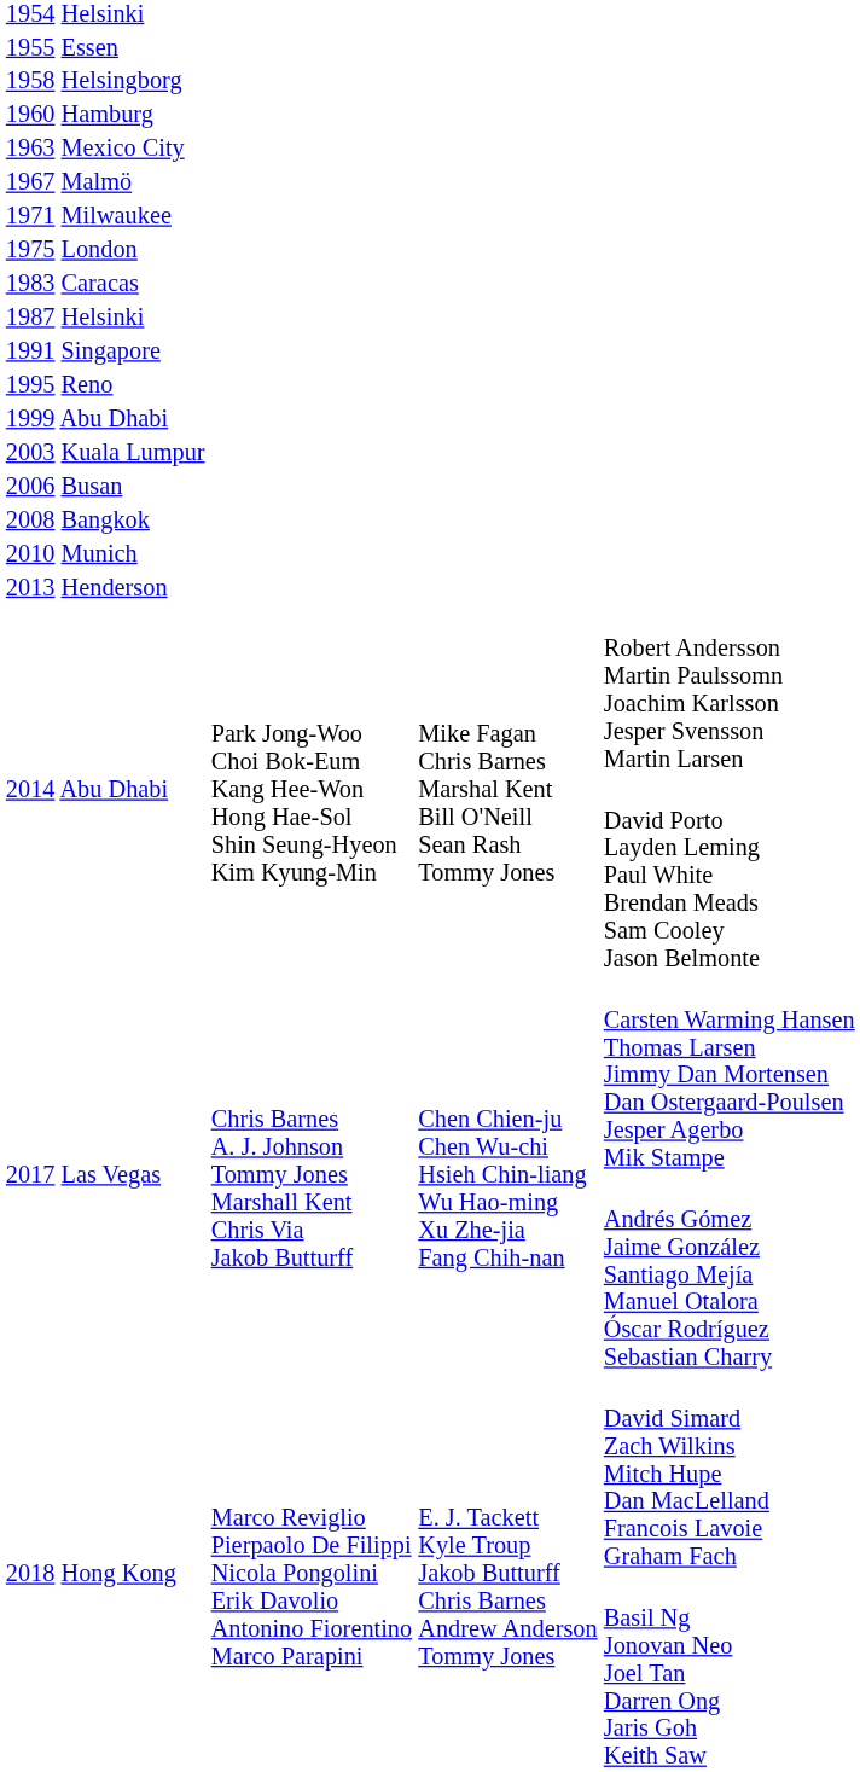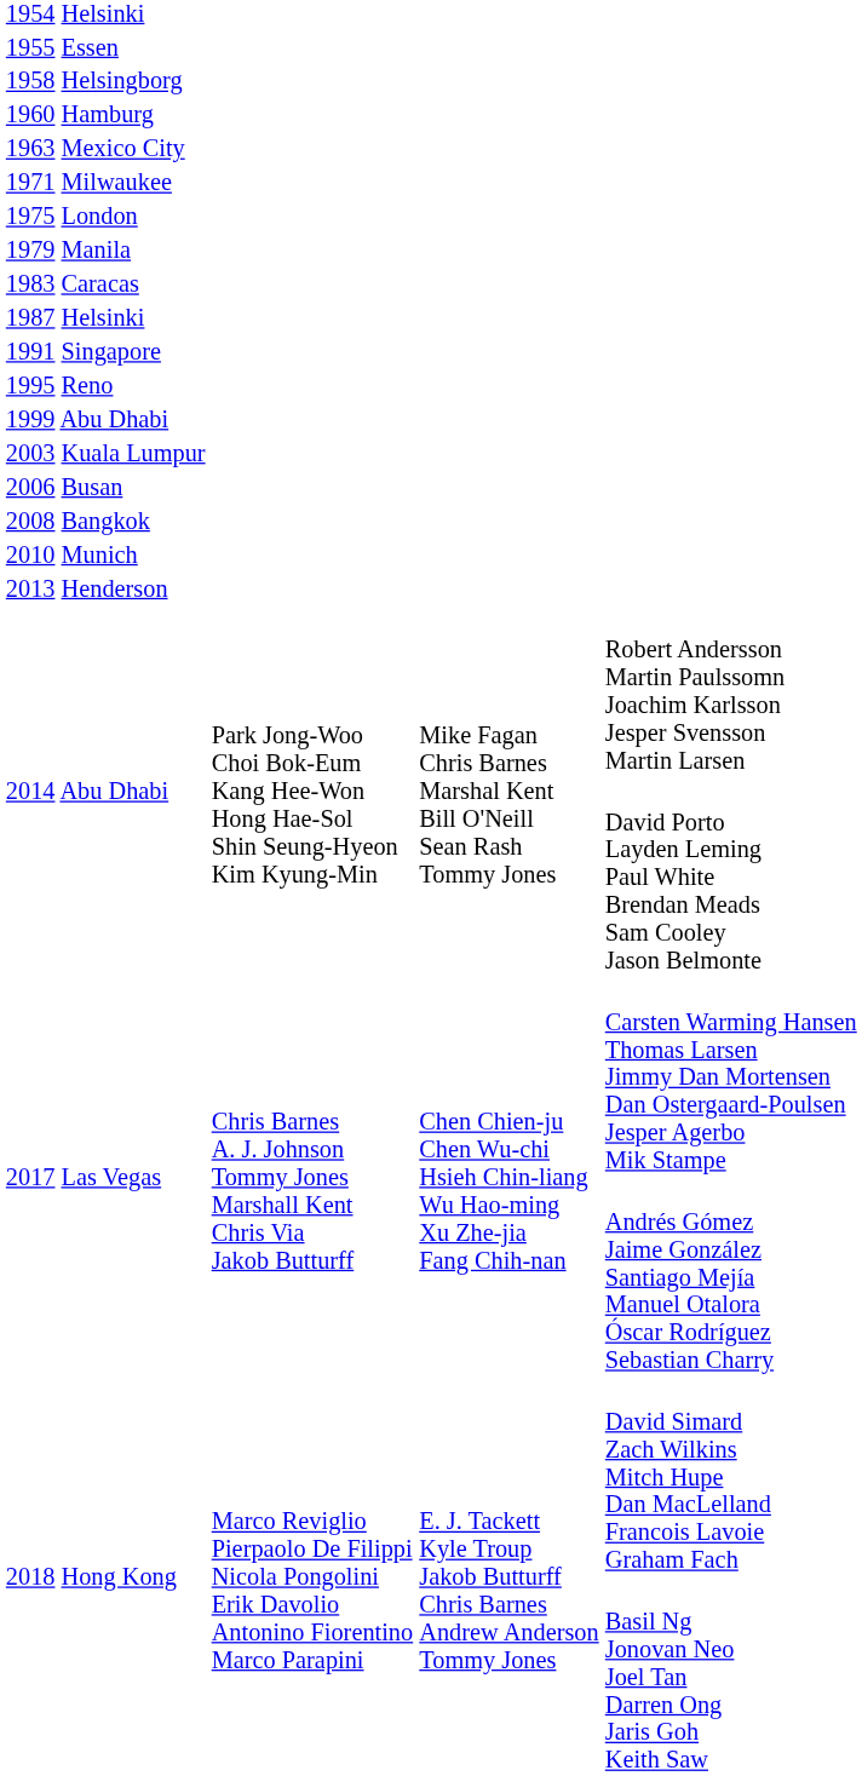- row: 1967 Malmö
+ row: 1979 Manila
